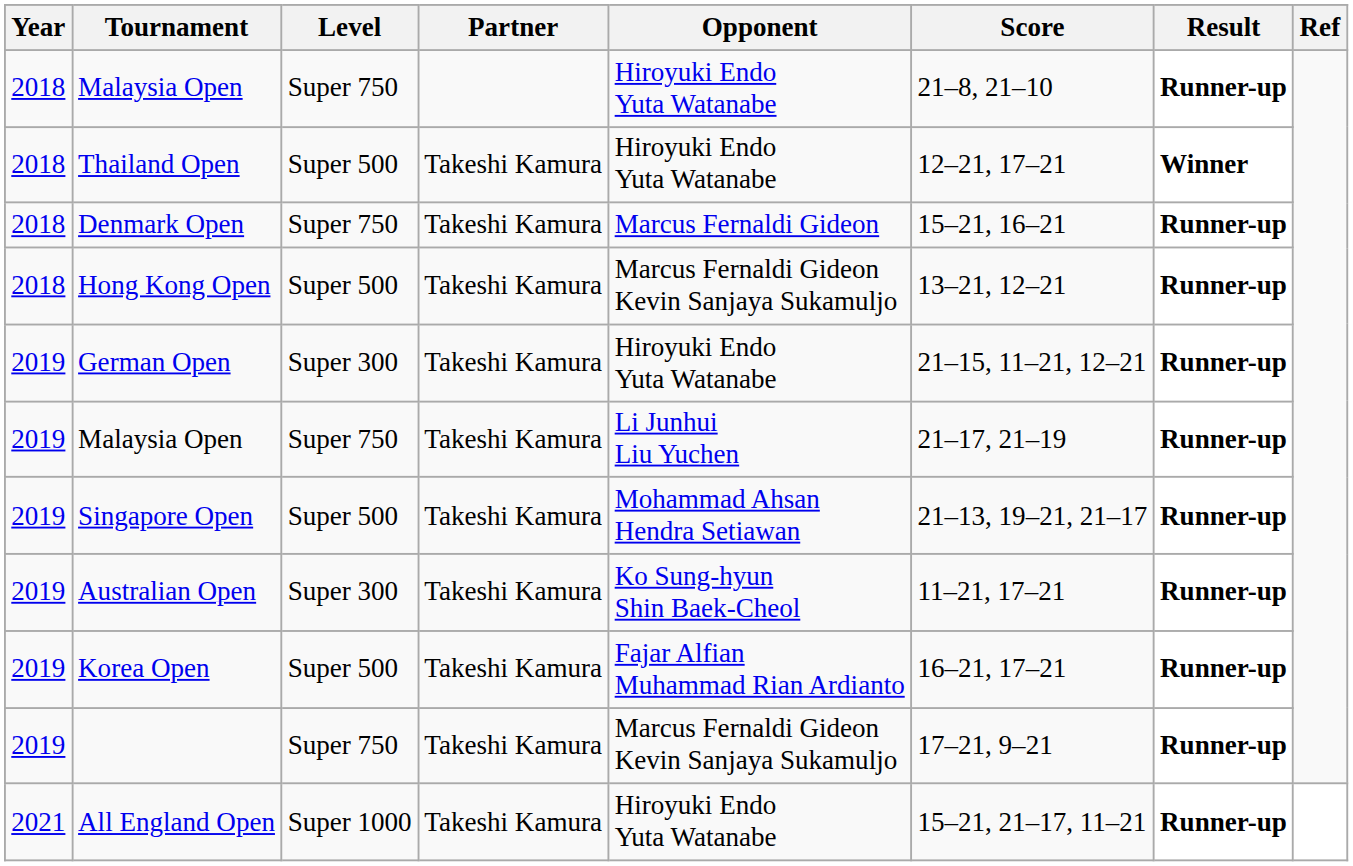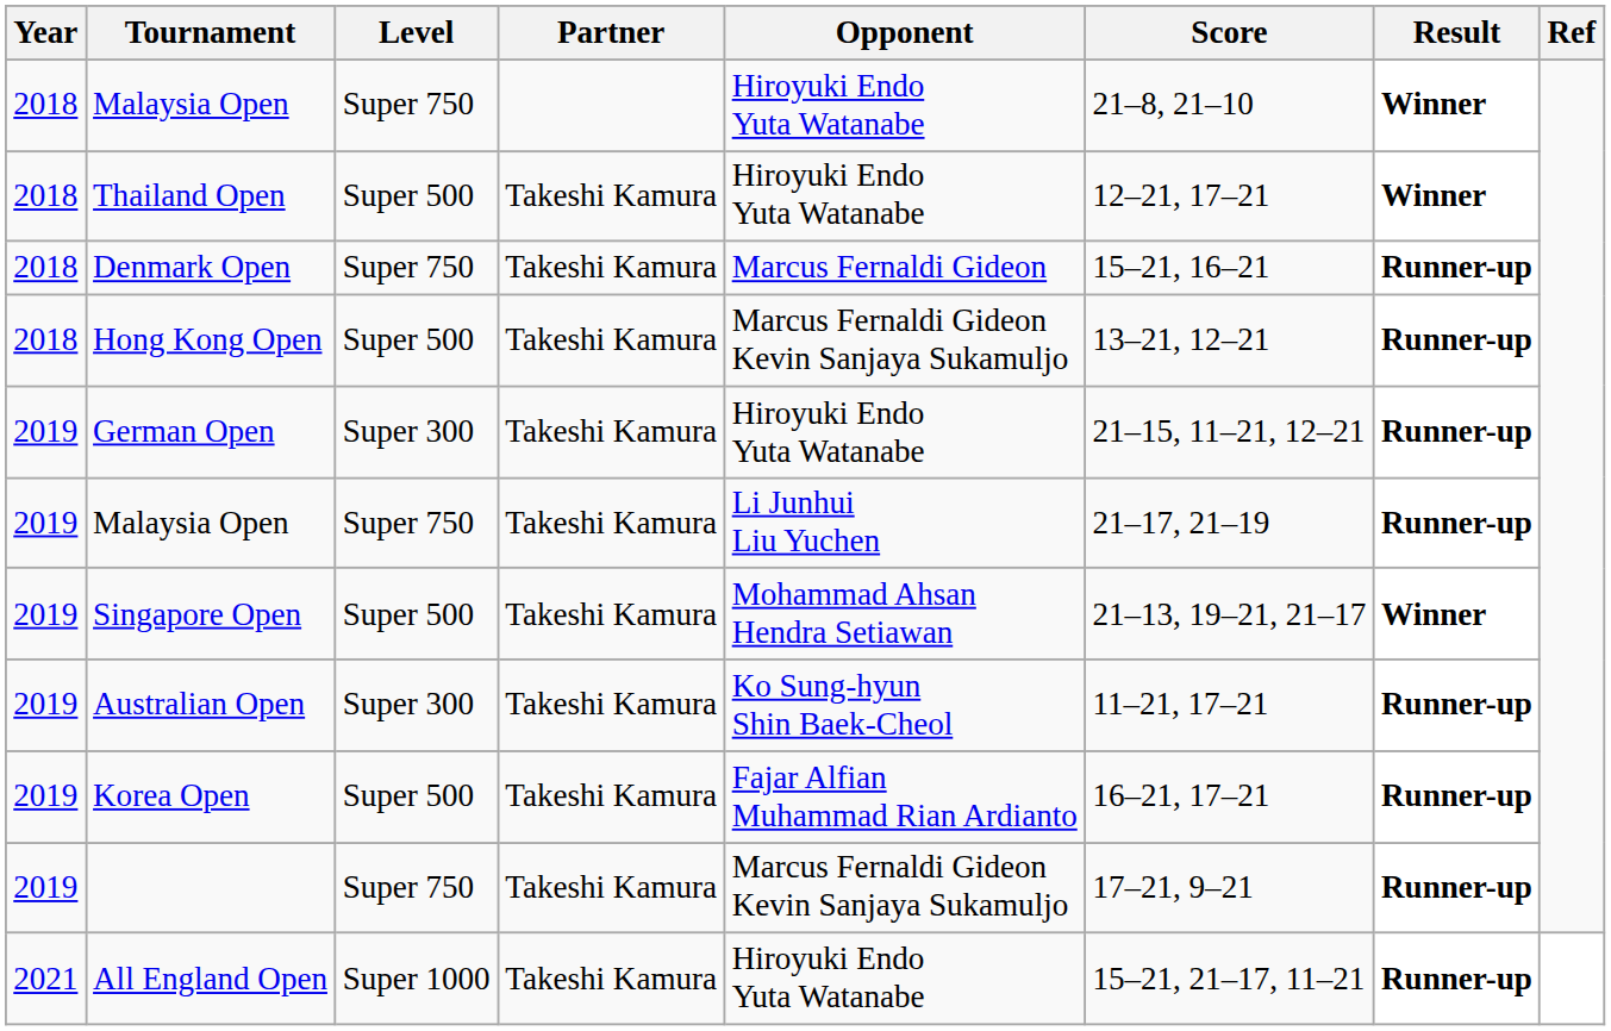2018 / Malaysia Open | Result: Runner-up -> Winner
Singapore Open | Result: Runner-up -> Winner
